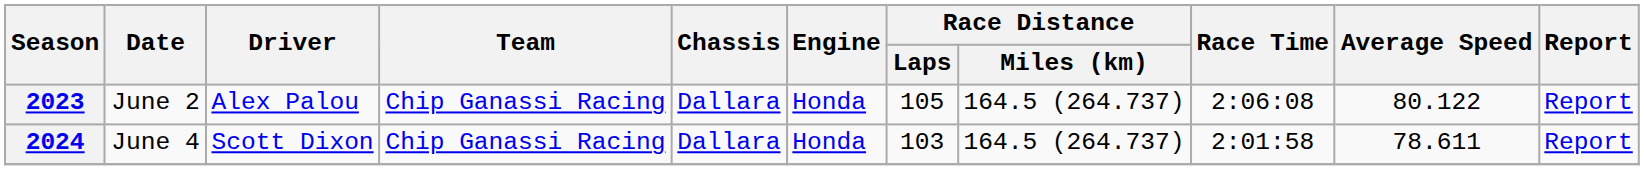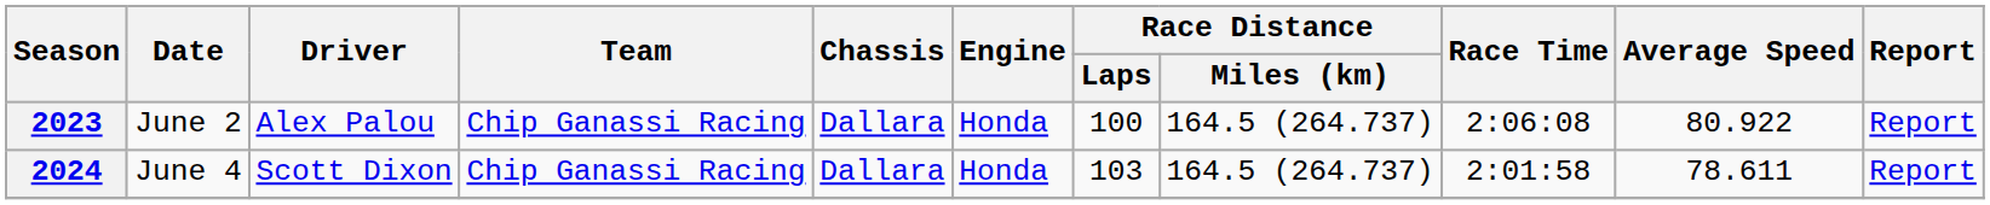2023 | Race Distance / Laps: 105 -> 100
2023 | Average Speed: 80.122 -> 80.922
